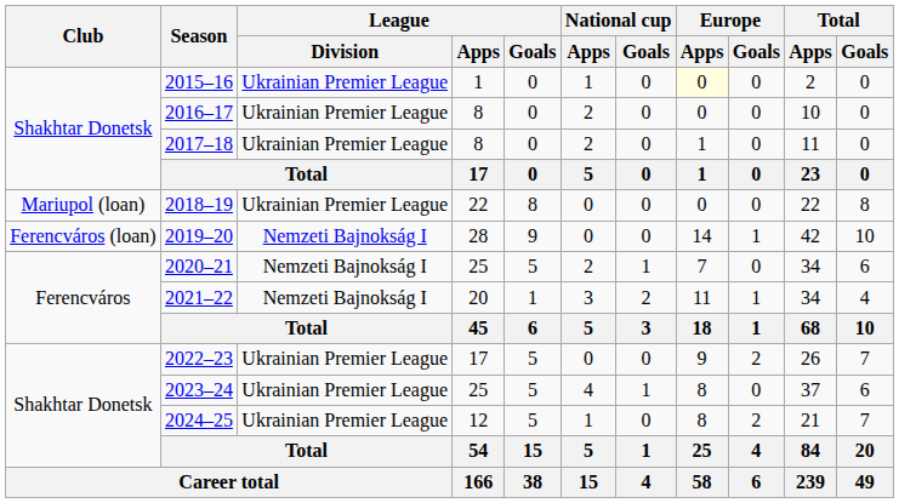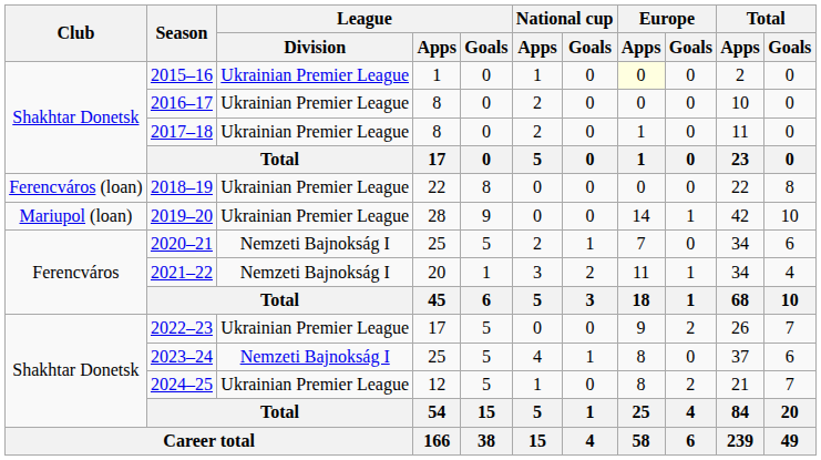2018–19 | Club: Mariupol (loan) -> Ferencváros (loan)
2019–20 | Club: Ferencváros (loan) -> Mariupol (loan)
2019–20 | League / Division: Nemzeti Bajnokság I -> Ukrainian Premier League
2023–24 | League / Division: Ukrainian Premier League -> Nemzeti Bajnokság I
